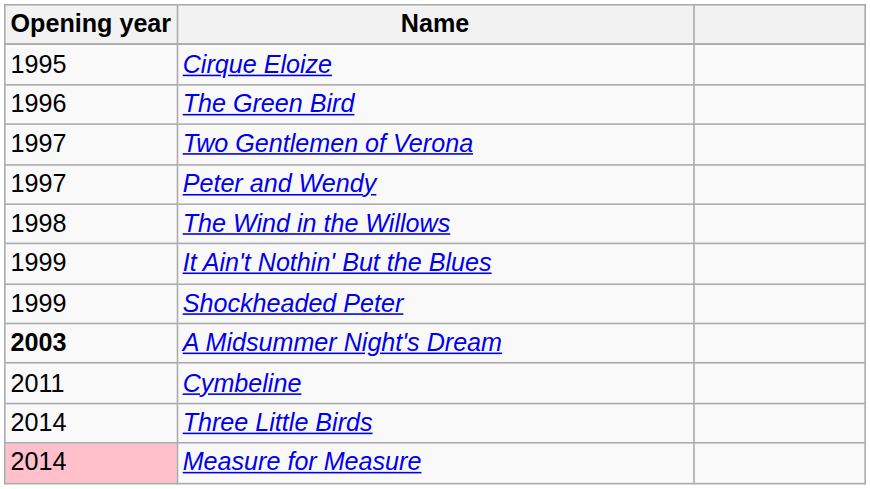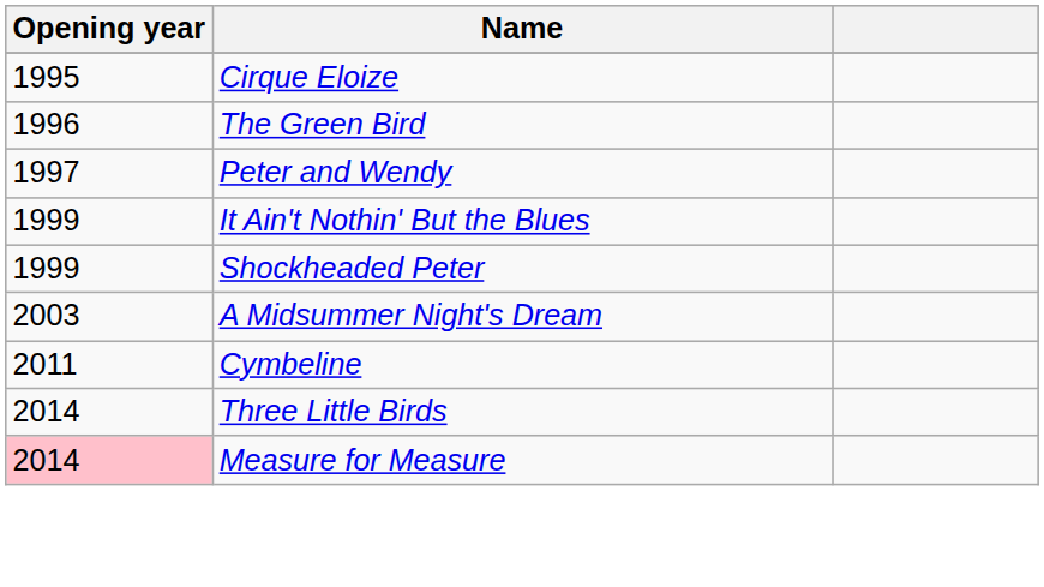- row: 1997 | Two Gentlemen of Verona
- row: 1998 | The Wind in the Willows
A Midsummer Night's Dream | Opening year: bold -> normal
